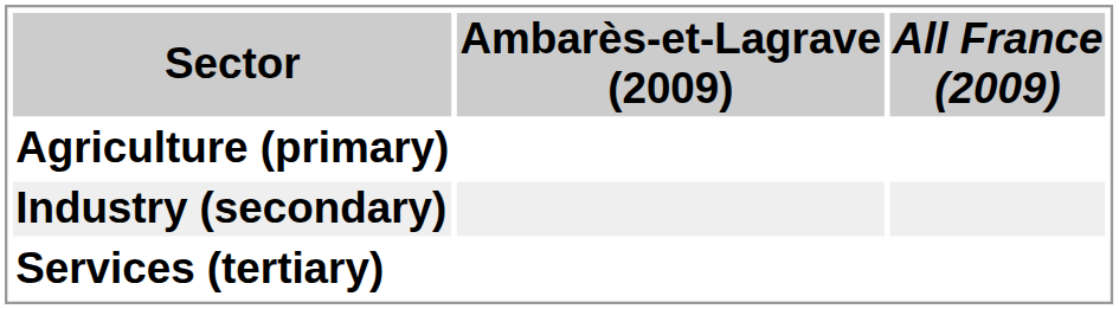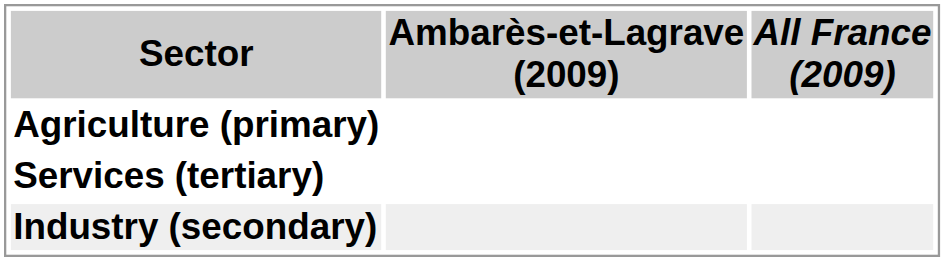rows swapped: Industry (secondary) <-> Services (tertiary)
